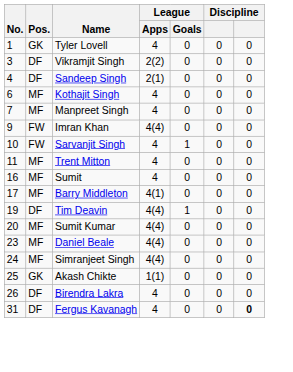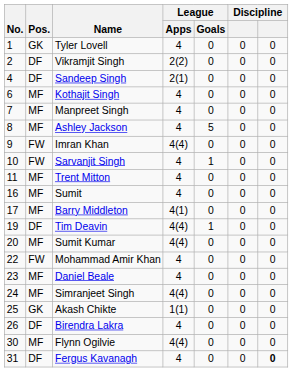Vikramjit Singh | No.: 3 -> 2
+ row: 8 | MF | Ashley Jackson | 4 | 5 | 0 | 0
+ row: 22 | FW | Mohammad Amir Khan | 4 | 0 | 0 | 0
Daniel Beale | League / Apps: 4(4) -> 4
+ row: 30 | MF | Flynn Ogilvie | 4(4) | 0 | 0 | 0
